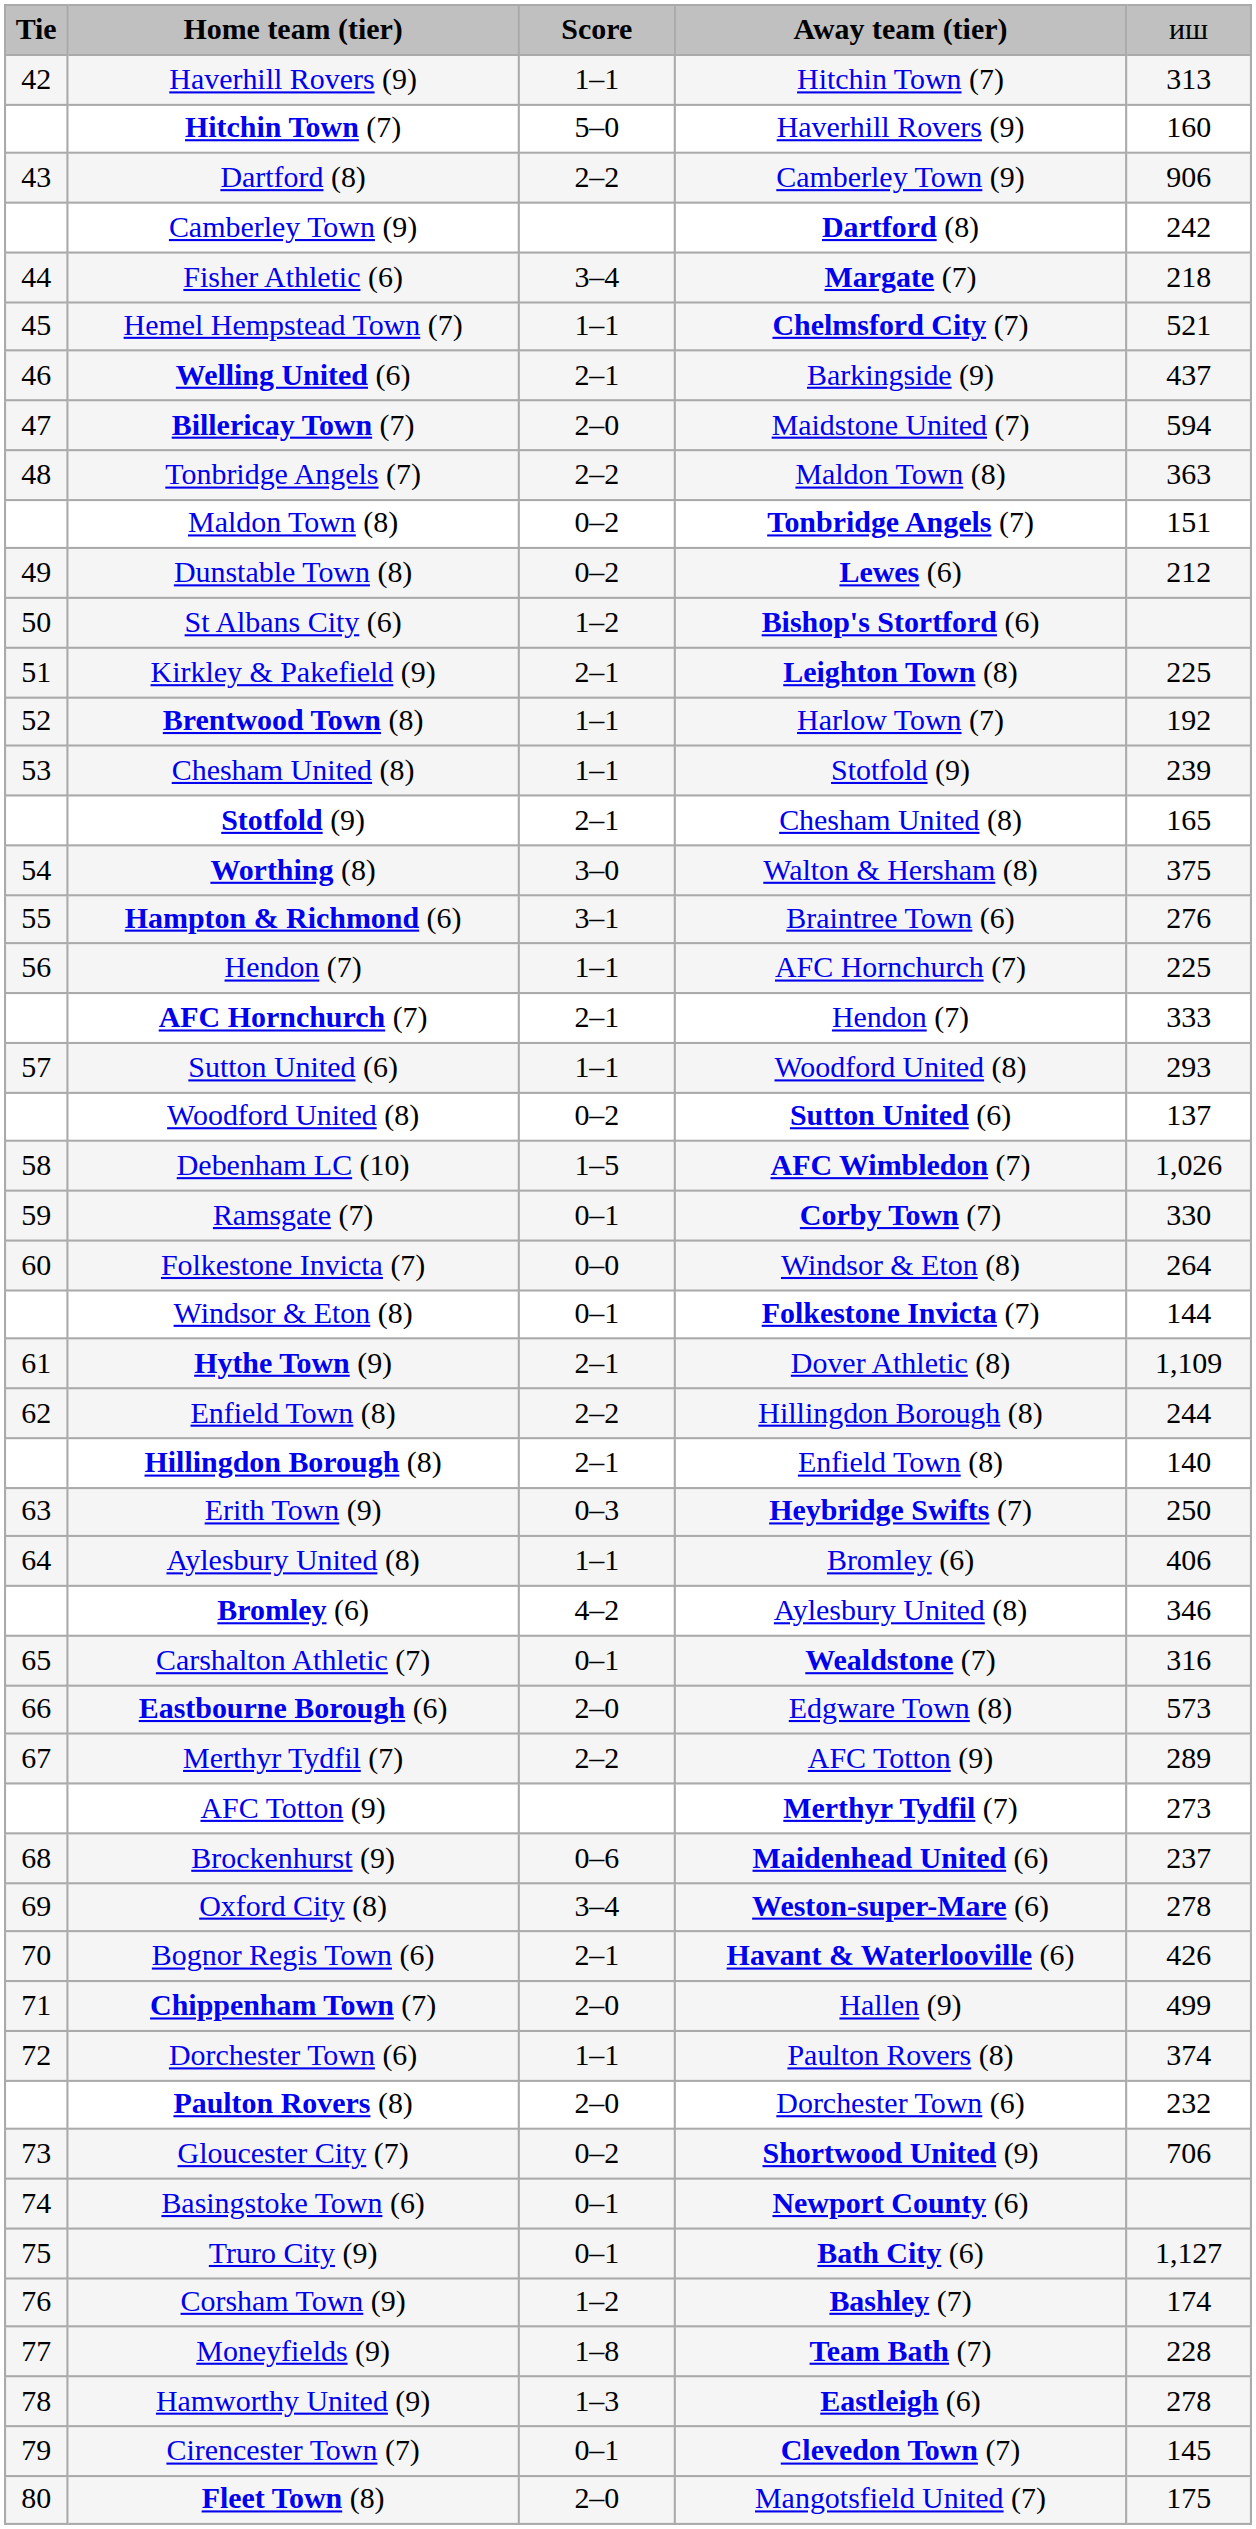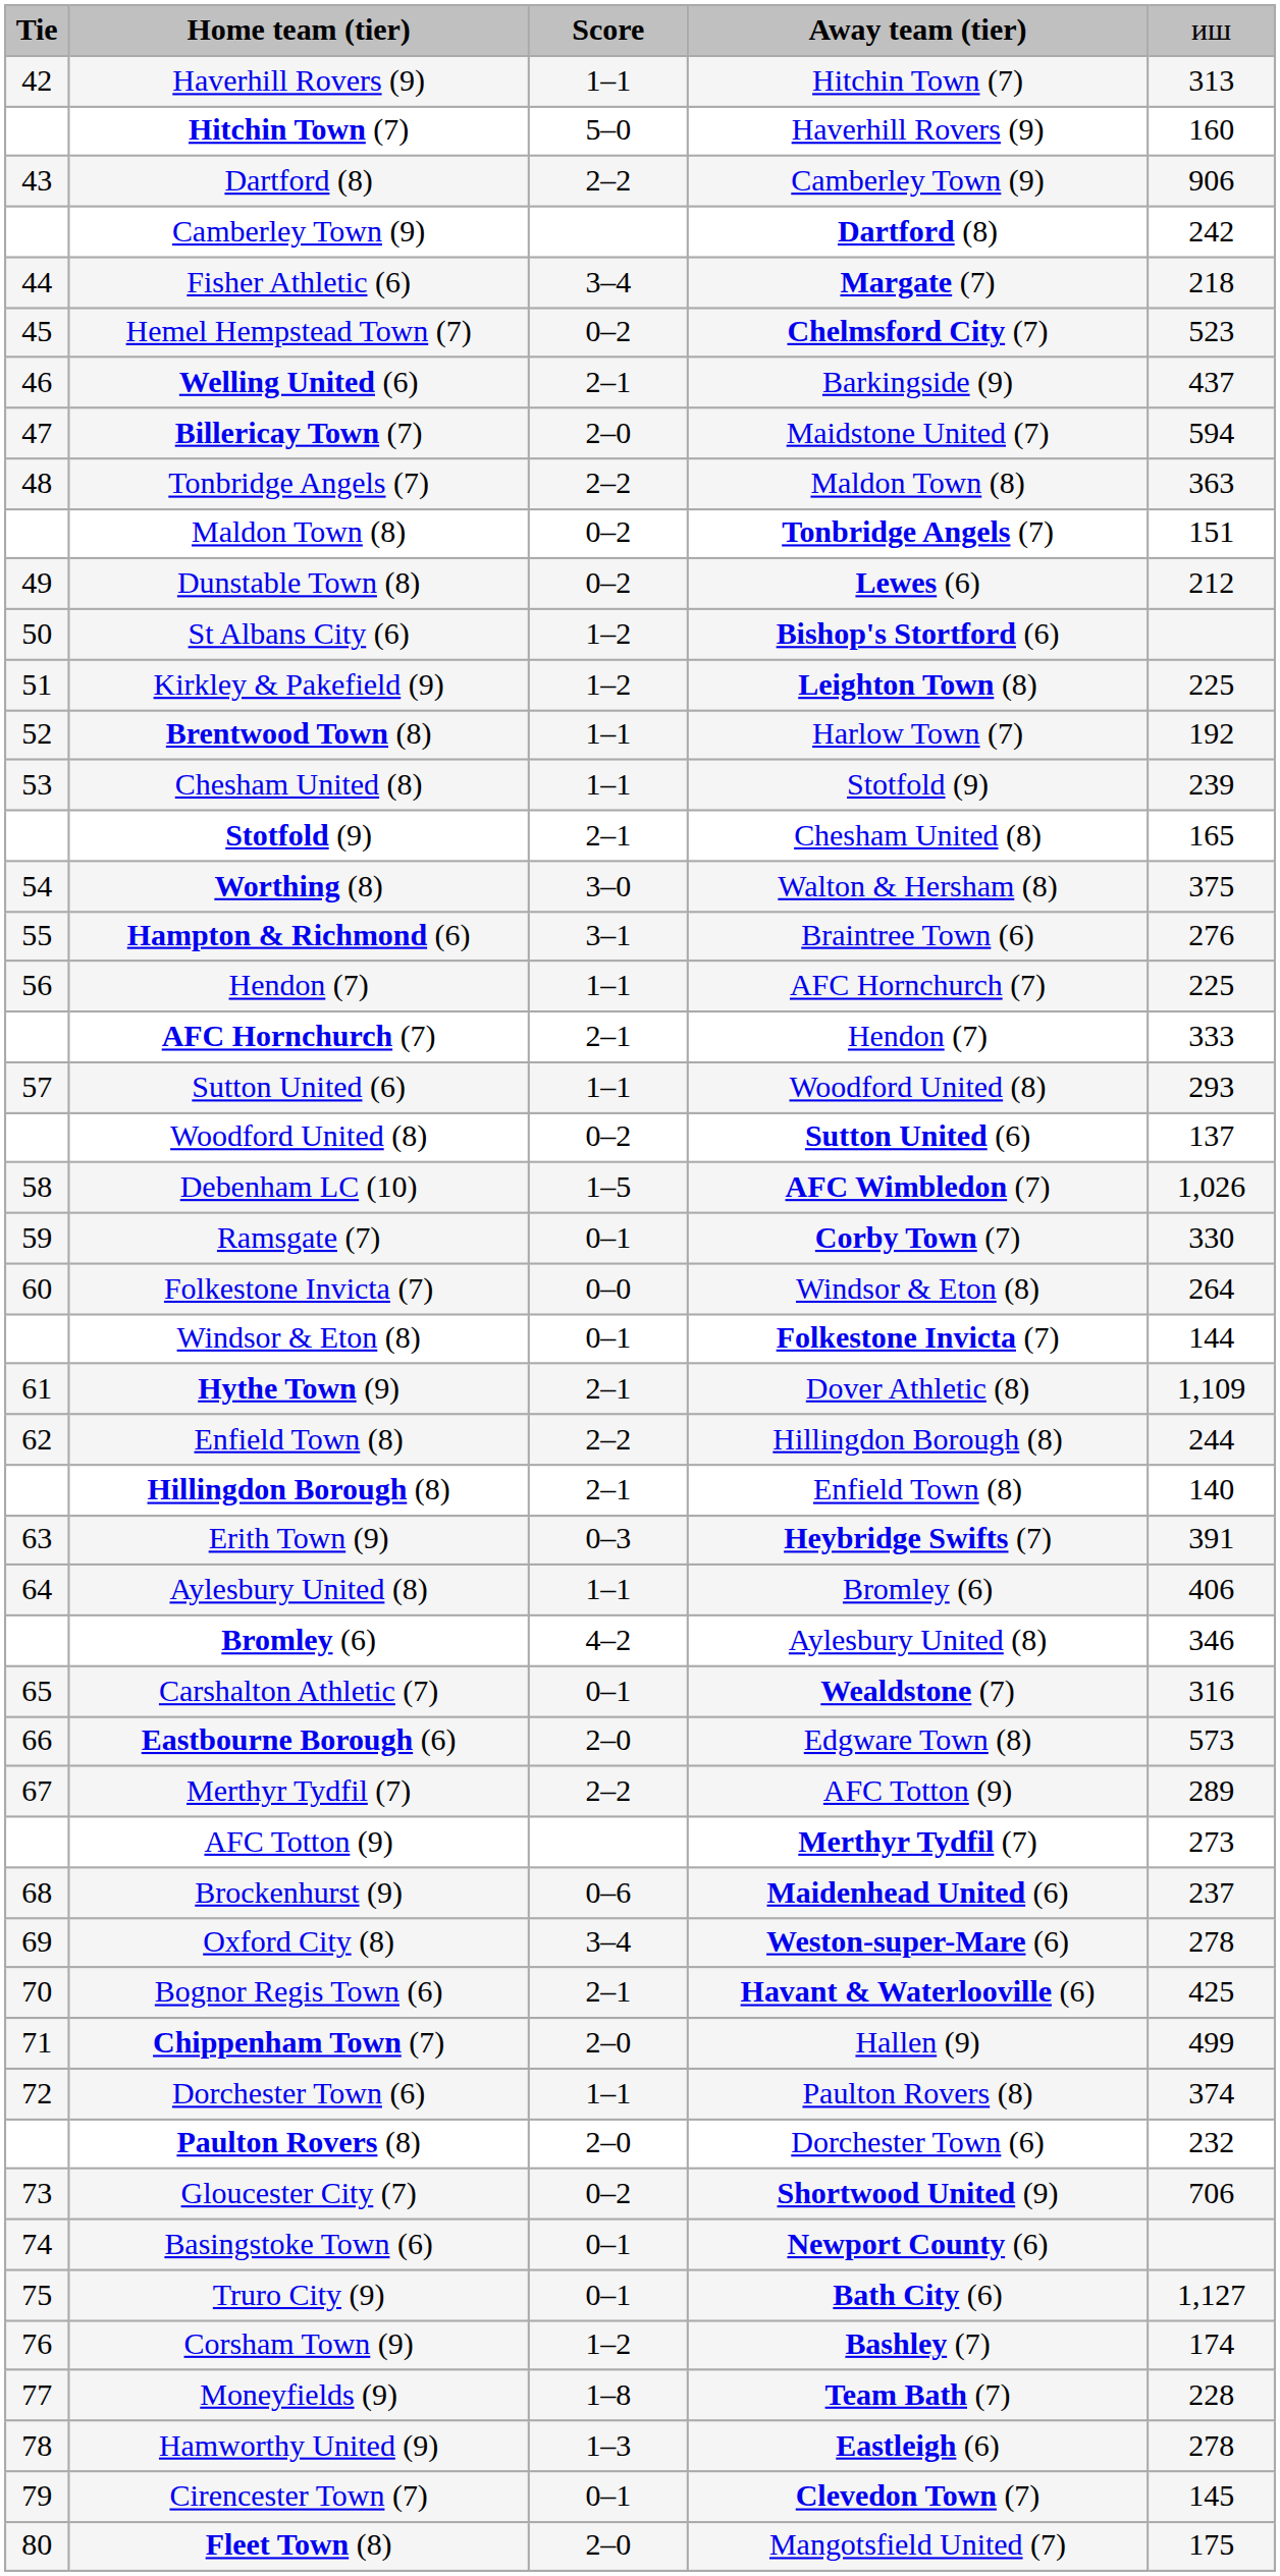Hemel Hempstead Town (7) | column 3: 1–1 -> 0–2
Hemel Hempstead Town (7) | column 5: 521 -> 523
Kirkley & Pakefield (9) | column 3: 2–1 -> 1–2
Erith Town (9) | column 5: 250 -> 391
Bognor Regis Town (6) | column 5: 426 -> 425
